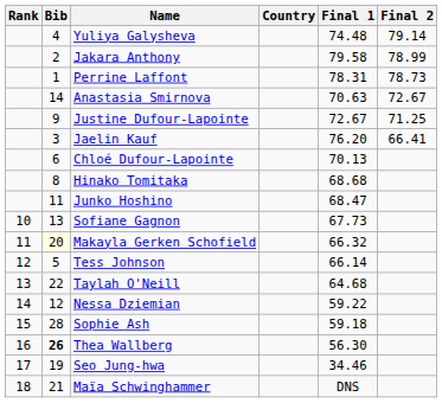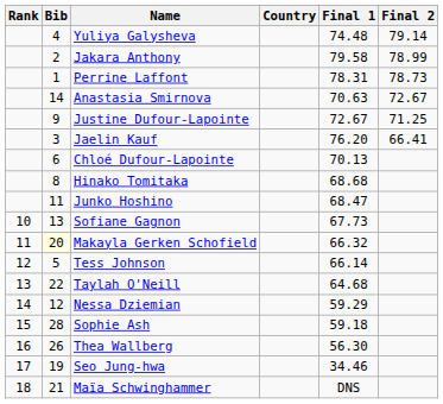Nessa Dziemian | Final 1: 59.22 -> 59.29
Thea Wallberg | Bib: bold -> normal
